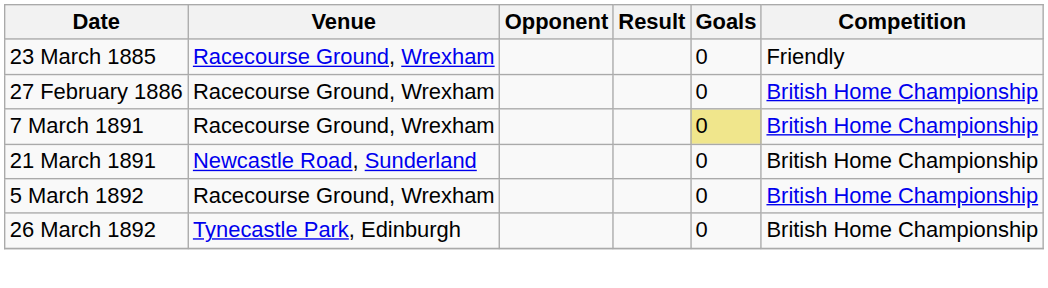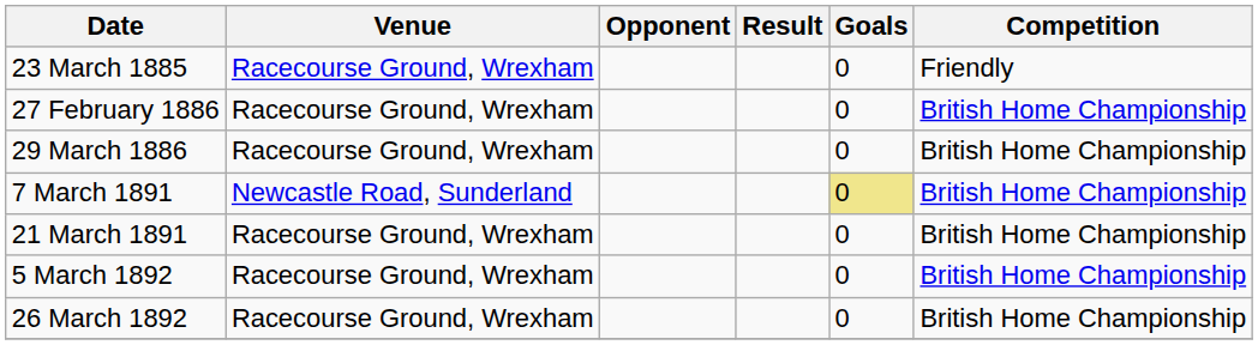+ row: 29 March 1886 | Racecourse Ground, Wrexham | 0 | British Home Championship
7 March 1891 | Venue: Racecourse Ground, Wrexham -> Newcastle Road, Sunderland
21 March 1891 | Venue: Newcastle Road, Sunderland -> Racecourse Ground, Wrexham
26 March 1892 | Venue: Tynecastle Park, Edinburgh -> Racecourse Ground, Wrexham
